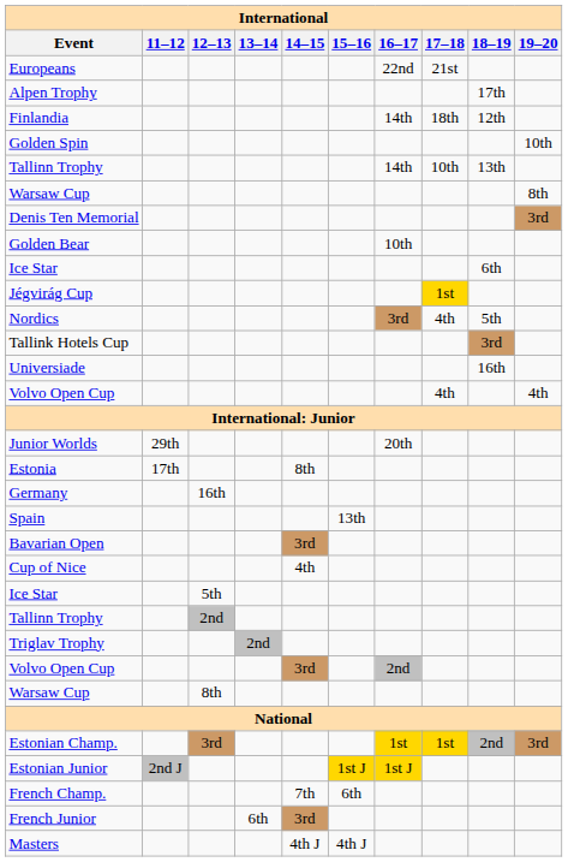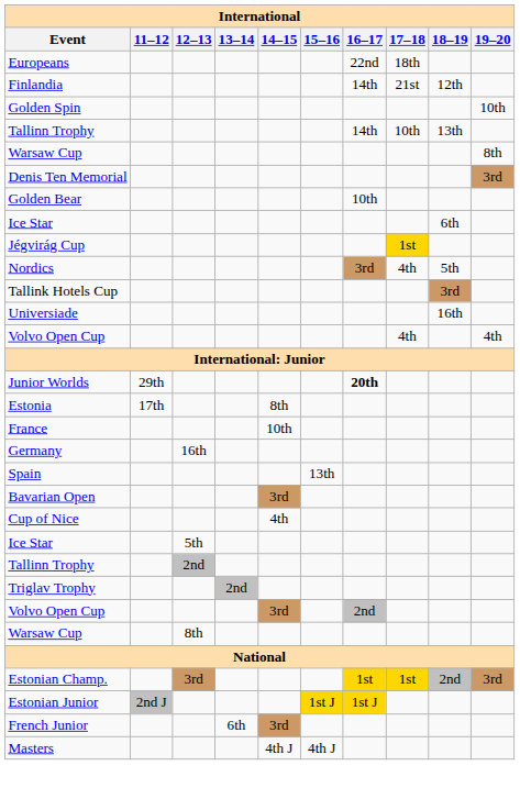Europeans | 17–18: 21st -> 18th
- row: Alpen Trophy | 17th
Finlandia | 17–18: 18th -> 21st
Junior Worlds | 16–17: normal -> bold
+ row: France | 10th
- row: French Champ. | 7th | 6th
